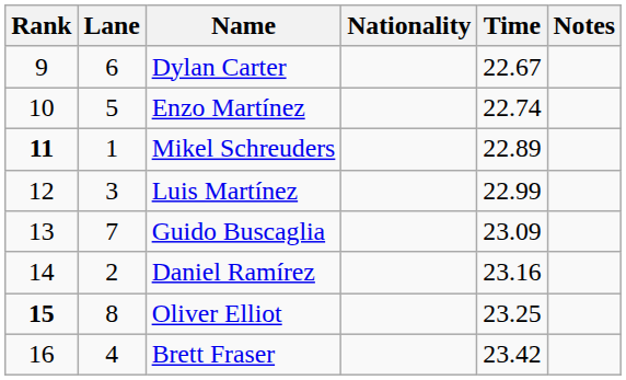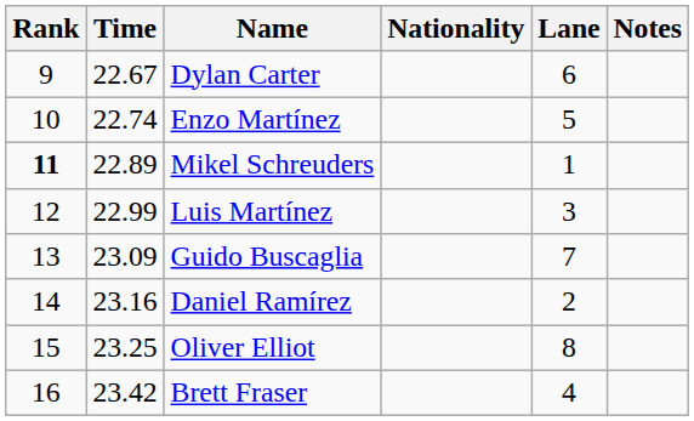columns swapped: Lane <-> Time
Oliver Elliot | Rank: bold -> normal
